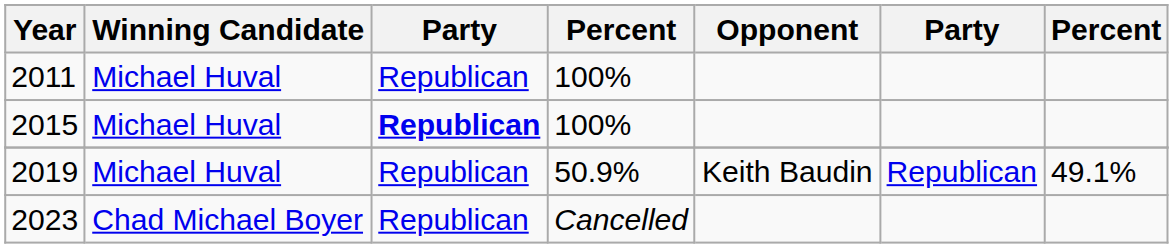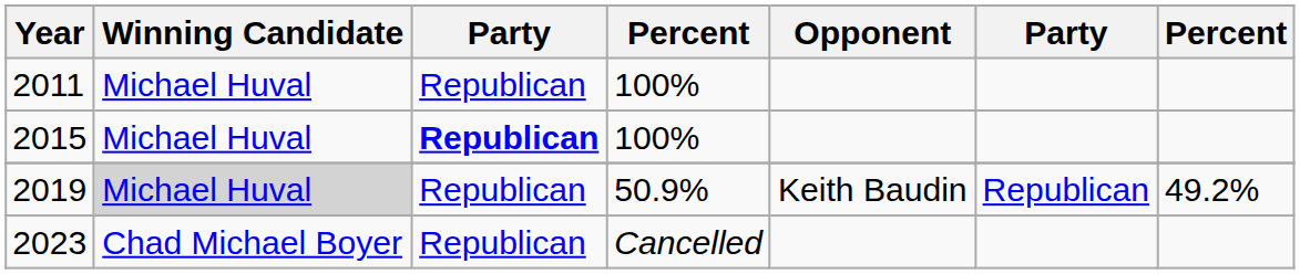2019 | Winning Candidate: no background -> lightgrey background
2019 | column 7: 49.1% -> 49.2%
